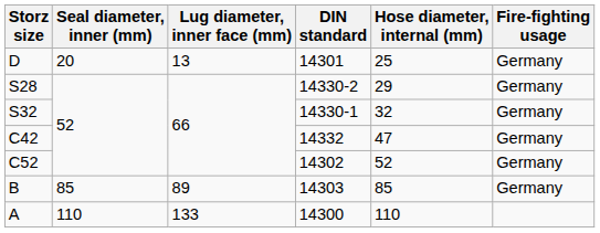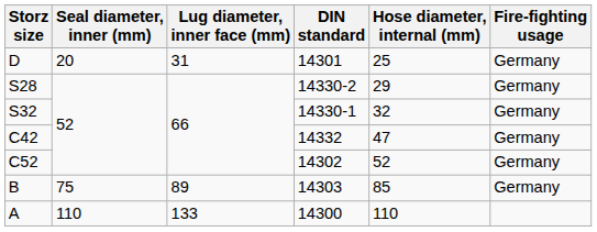D | Lug diameter, inner face (mm): 13 -> 31
B | Seal diameter, inner (mm): 85 -> 75
